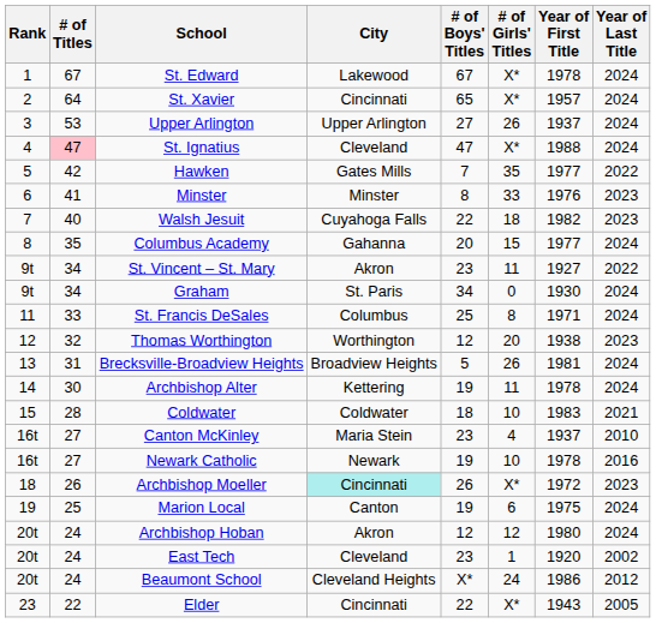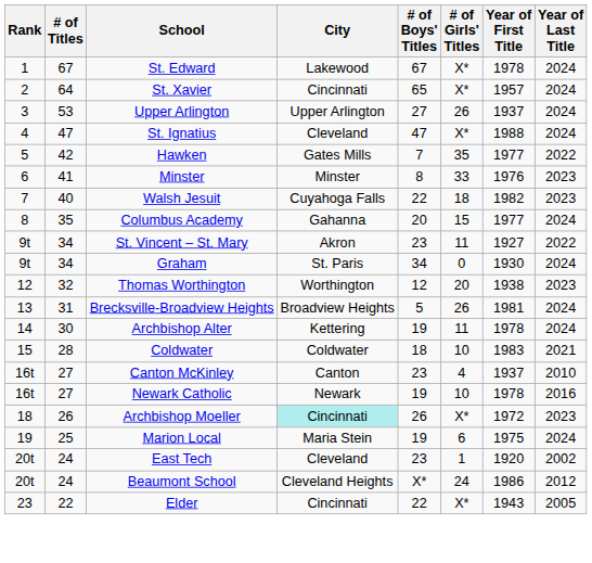St. Ignatius | # of Titles: pink background -> no background
- row: 11 | 33 | St. Francis DeSales | Columbus | 25 | 8 | 1971 | 2024
Canton McKinley | City: Maria Stein -> Canton
Marion Local | City: Canton -> Maria Stein
- row: 20t | 24 | Archbishop Hoban | Akron | 12 | 12 | 1980 | 2024
